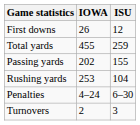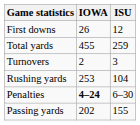rows swapped: Passing yards <-> Turnovers
Penalties | IOWA: normal -> bold
